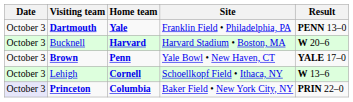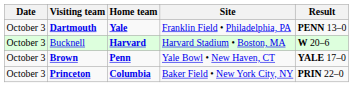- row: October 3 | Lehigh | Cornell | Schoellkopf Field • Ithaca, NY | W 13–6
Princeton | Date: lavender background -> no background
